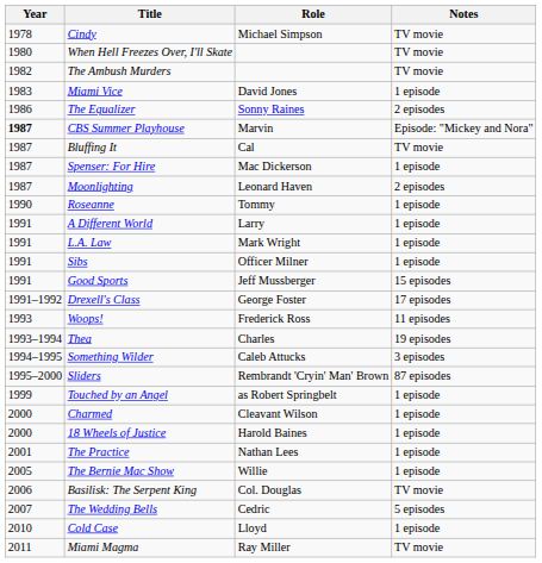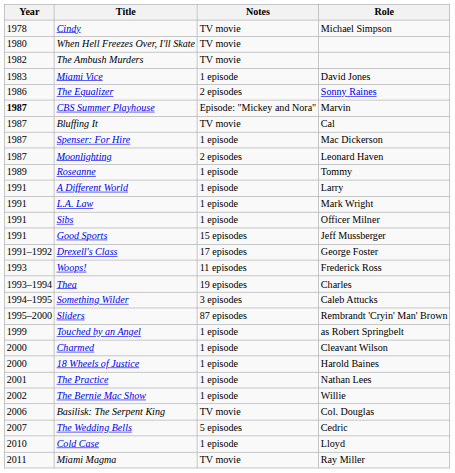columns swapped: Role <-> Notes
Roseanne | Year: 1990 -> 1989
The Bernie Mac Show | Year: 2005 -> 2002
